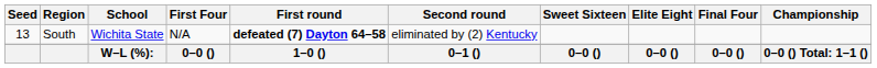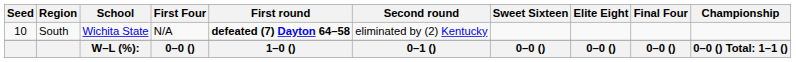South | Seed: 13 -> 10
